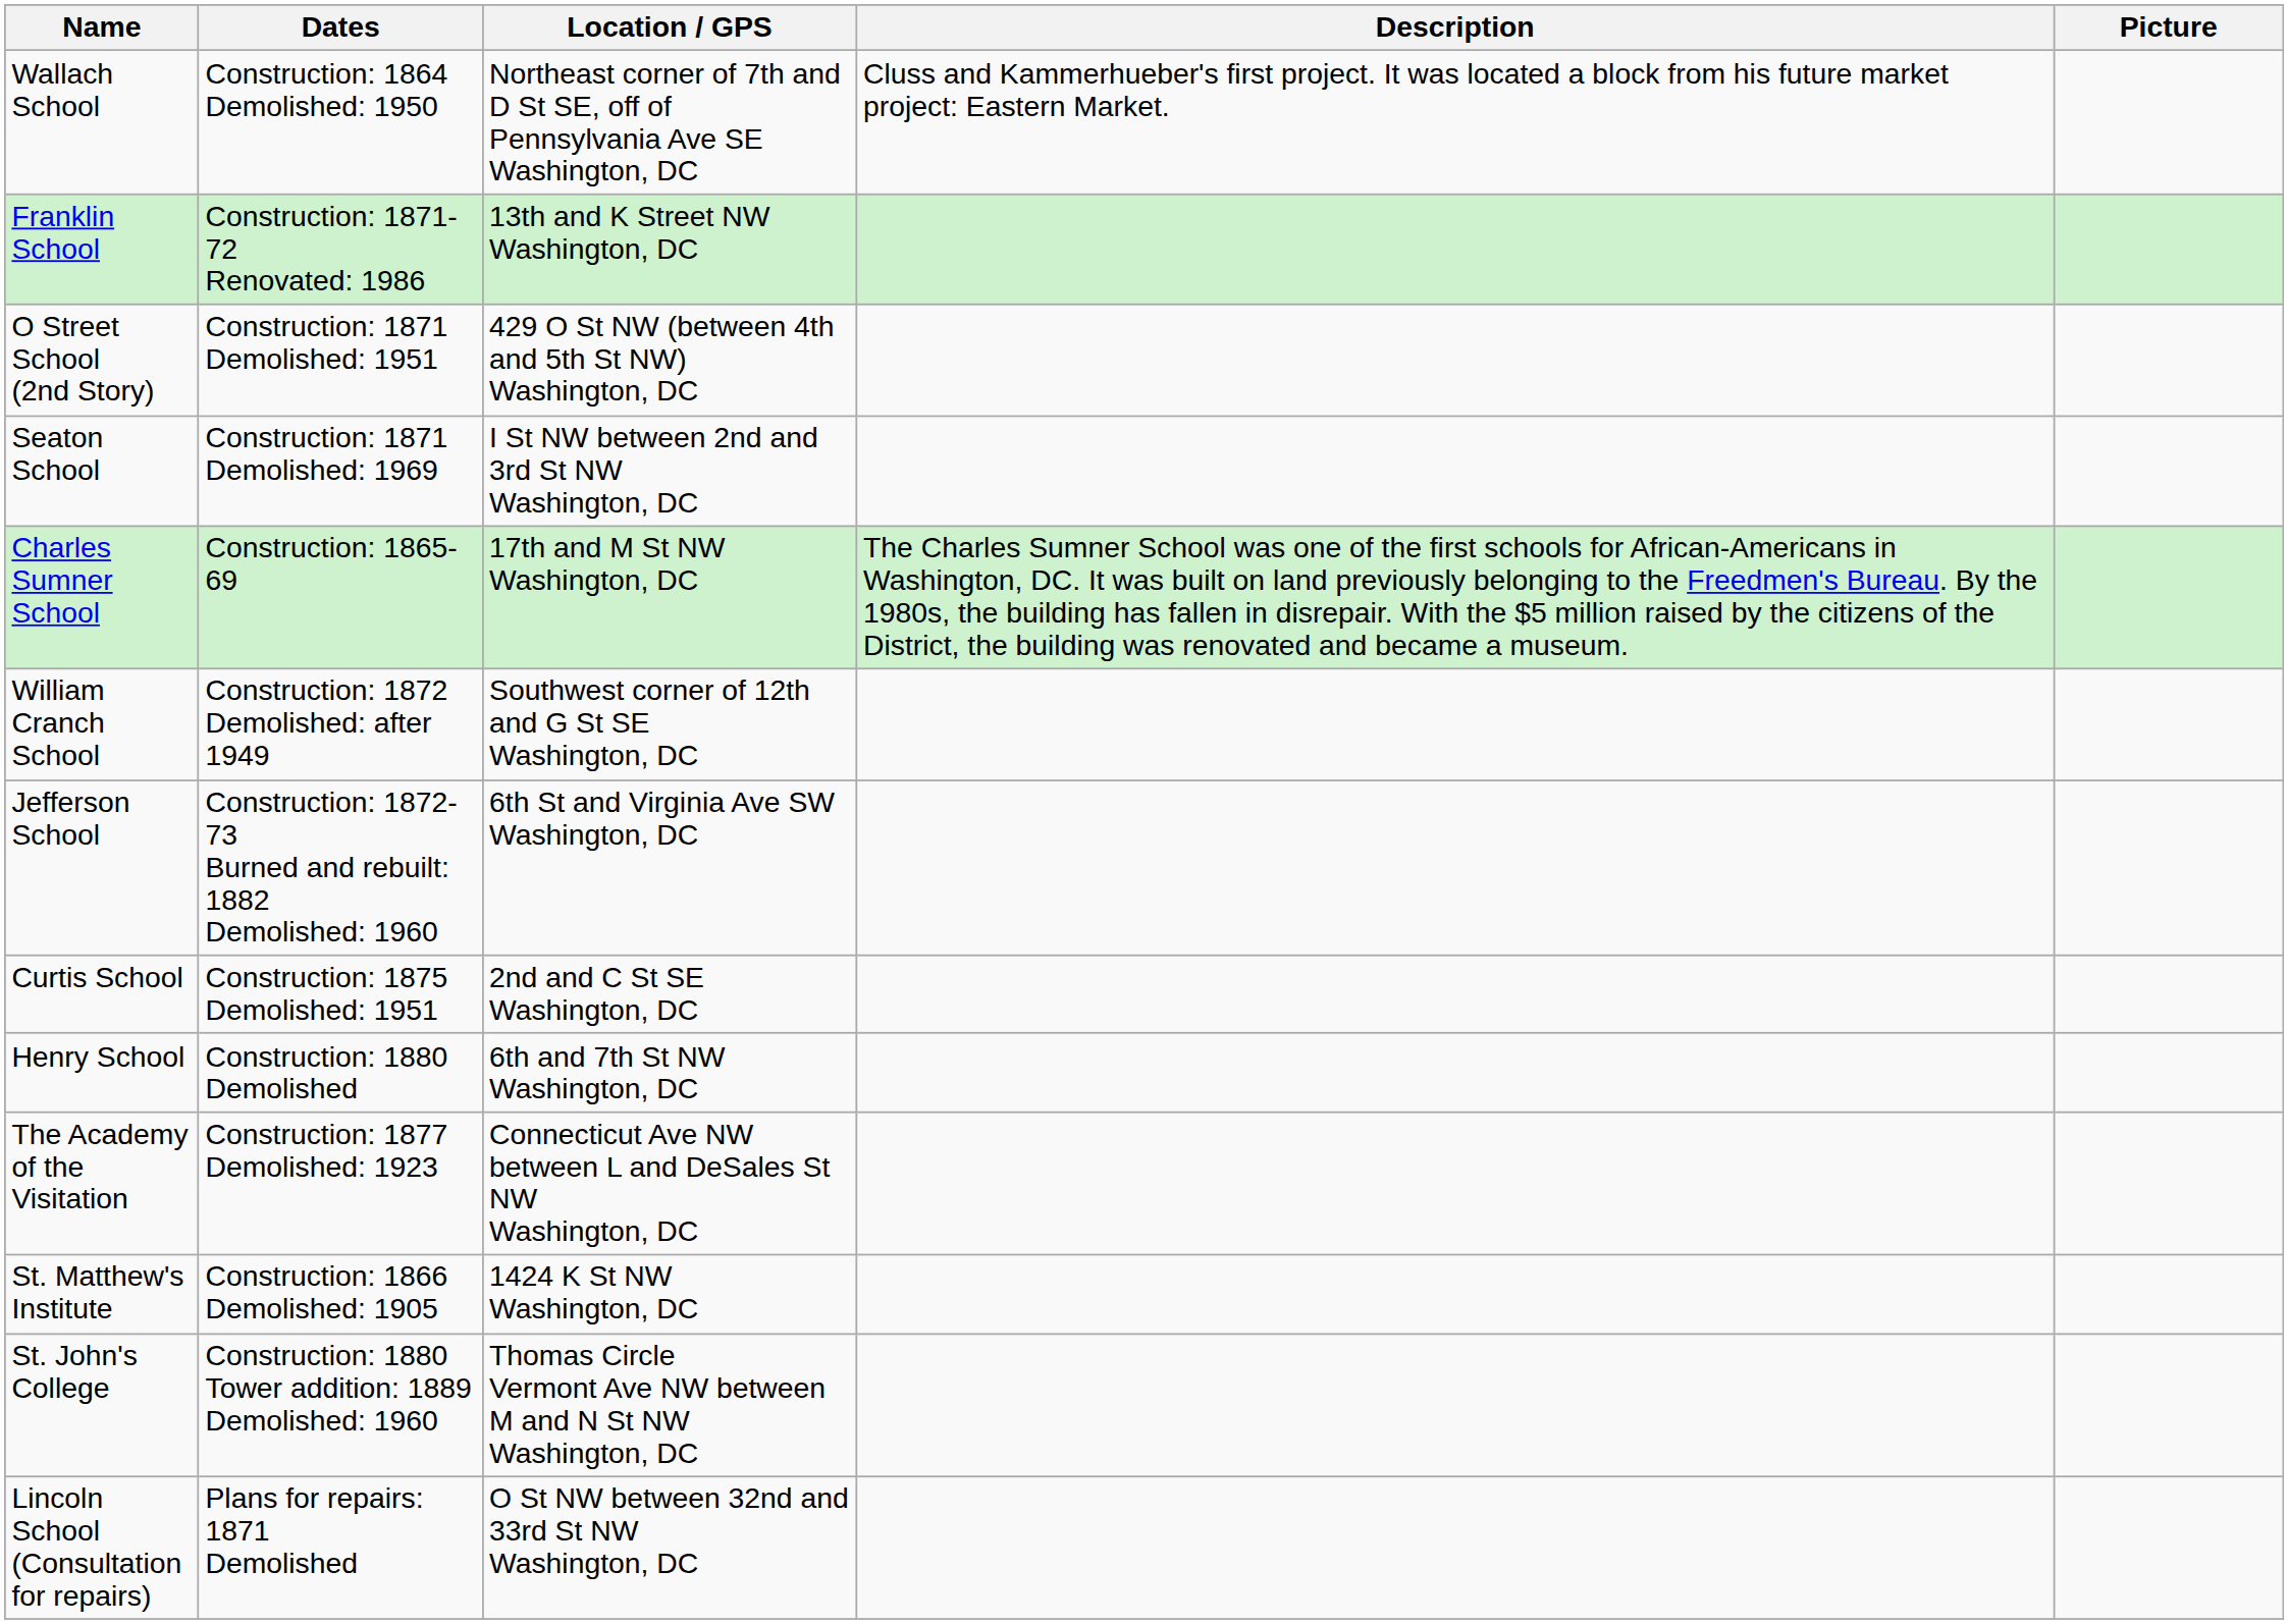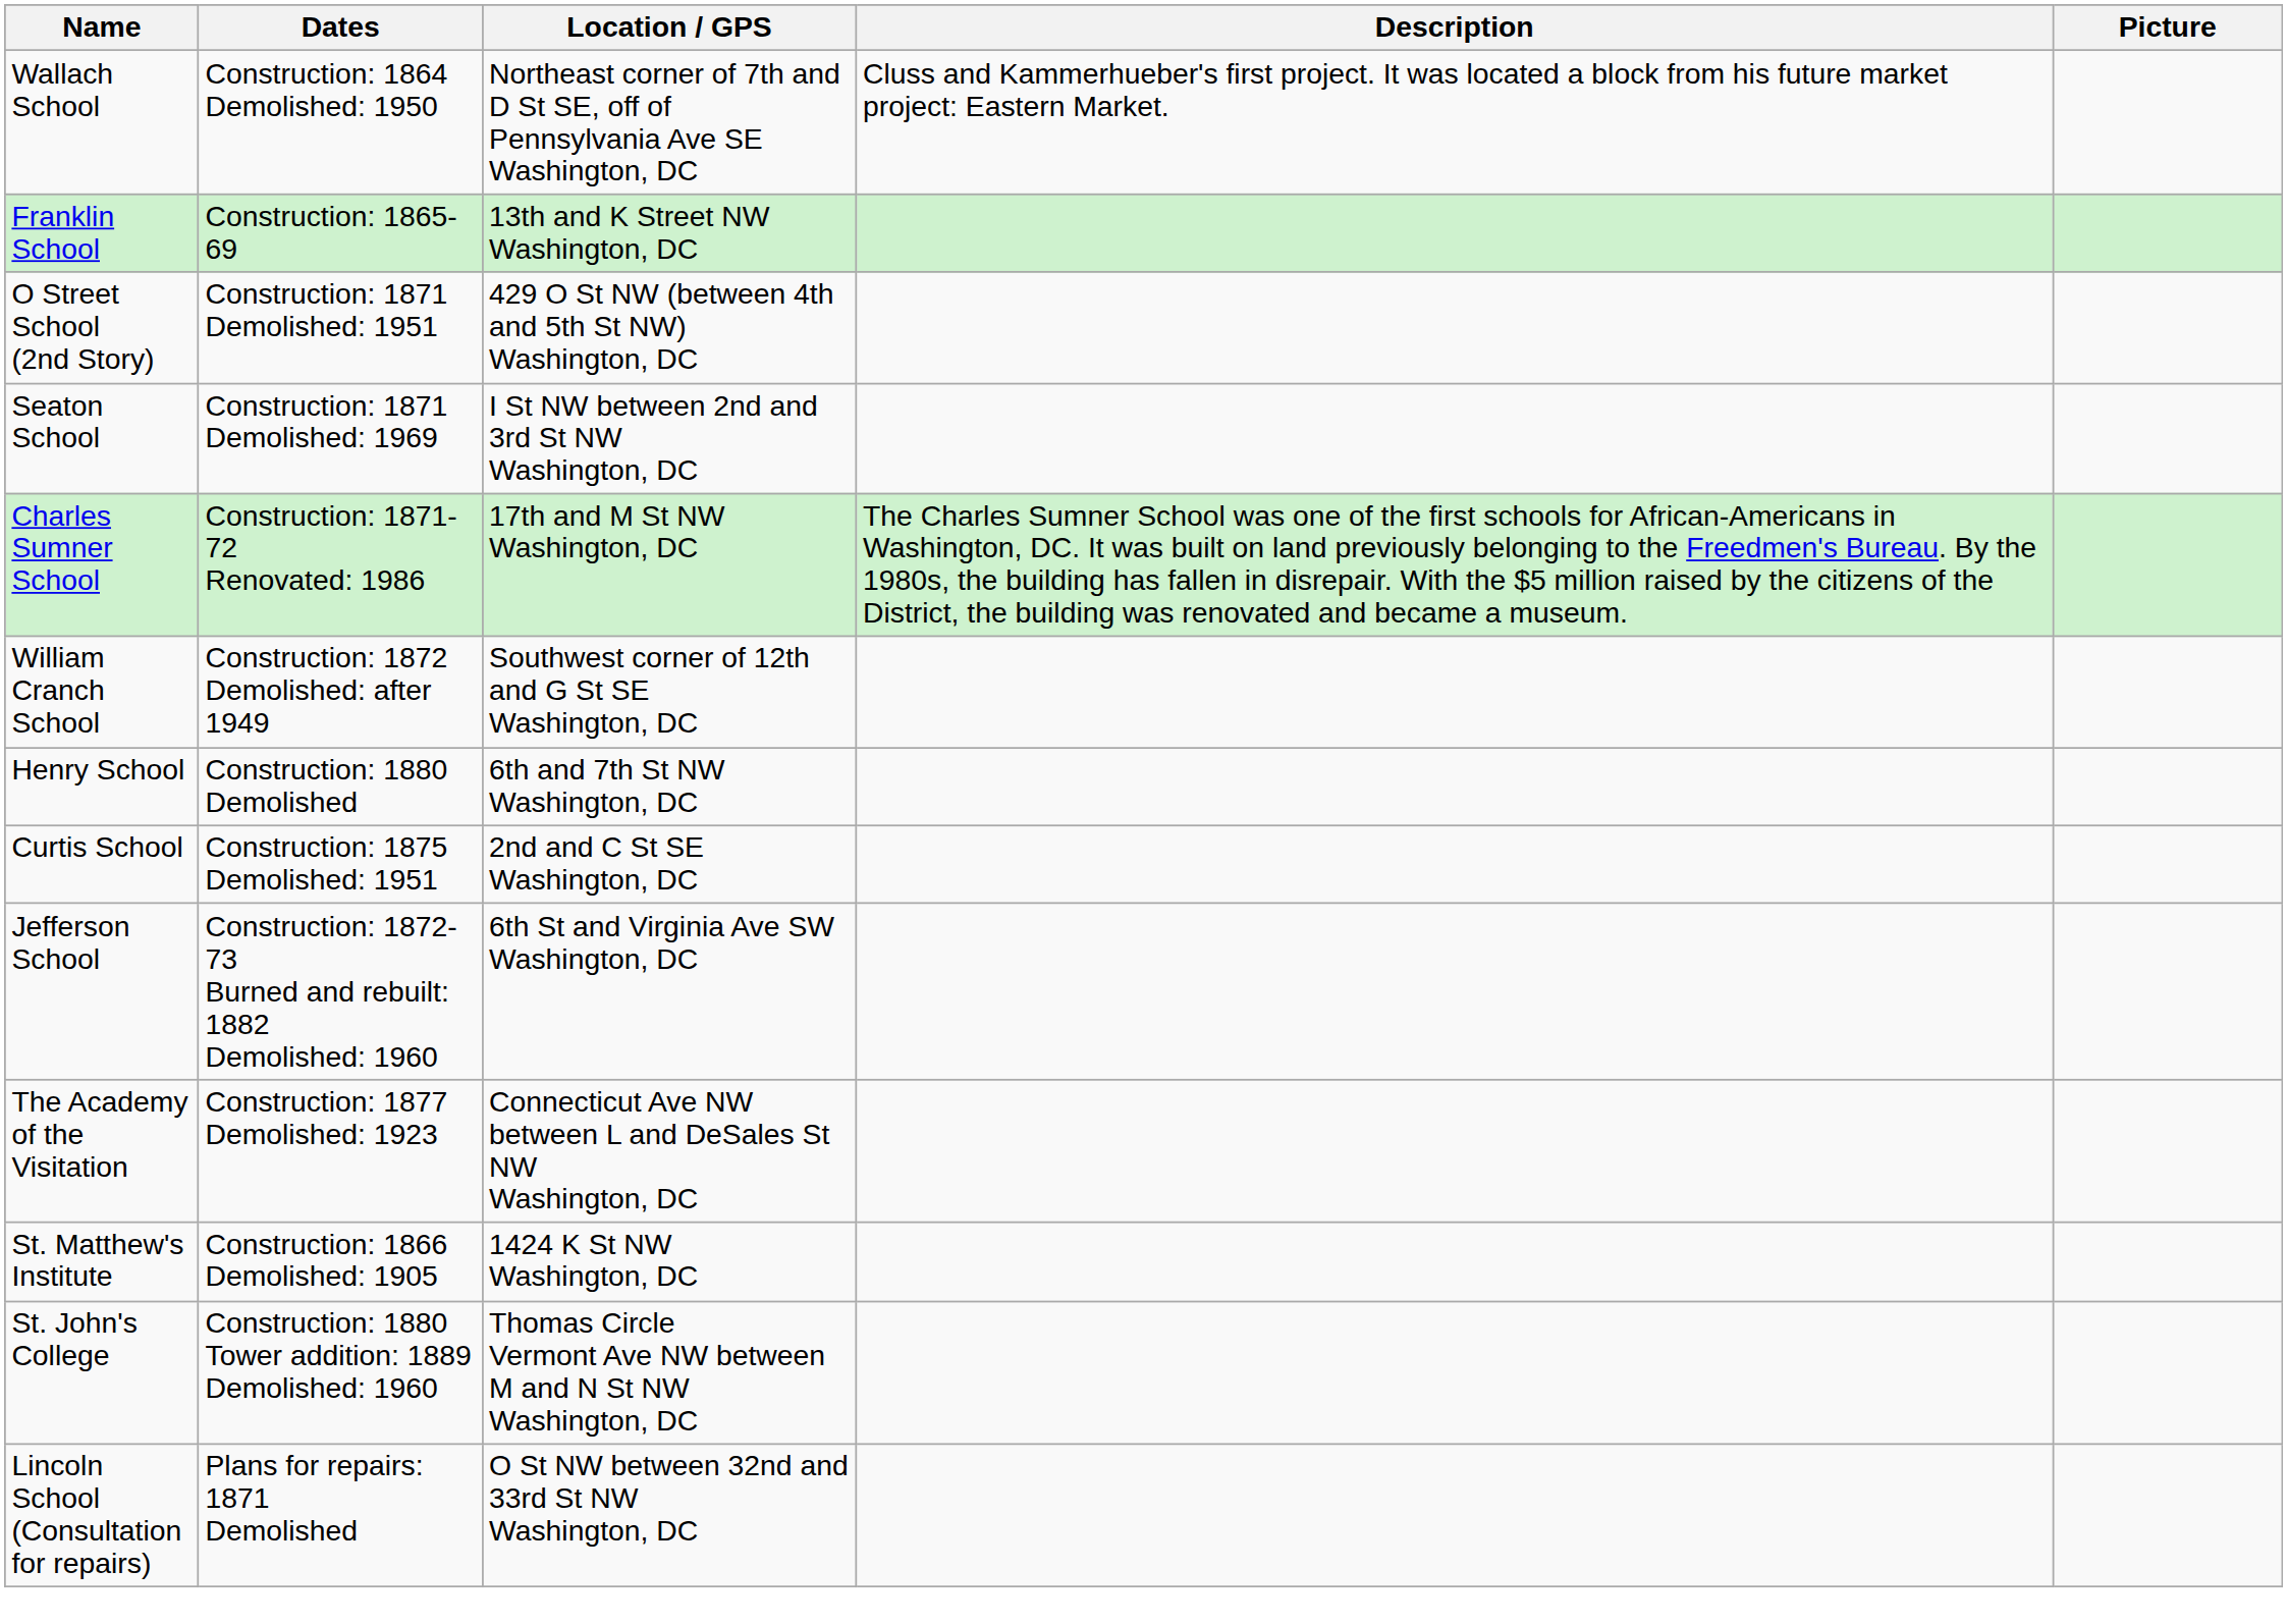Franklin School | Dates: Construction: 1871-72 Renovated: 1986 -> Construction: 1865-69
Charles Sumner School | Dates: Construction: 1865-69 -> Construction: 1871-72 Renovated: 1986
rows swapped: Jefferson School <-> Henry School
